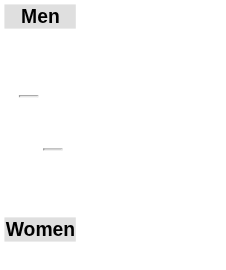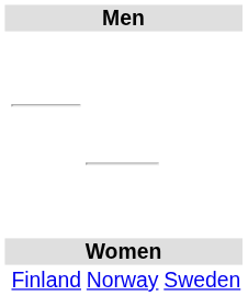+ row: Finland | Norway | Sweden
